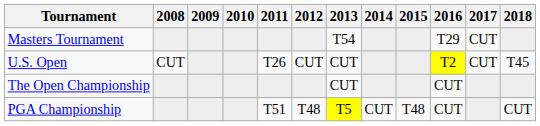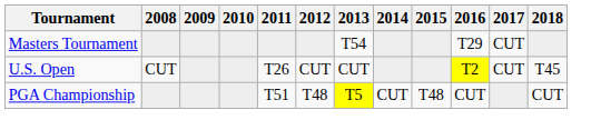- row: The Open Championship | CUT | CUT
